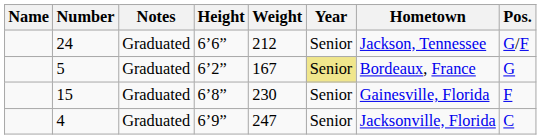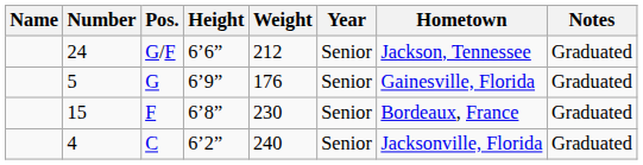columns swapped: Pos. <-> Notes
5 | Height: 6’2” -> 6’9”
5 | Weight: 167 -> 176
5 | Year: khaki background -> no background
5 | Hometown: Bordeaux, France -> Gainesville, Florida
15 | Hometown: Gainesville, Florida -> Bordeaux, France
4 | Height: 6’9” -> 6’2”
4 | Weight: 247 -> 240
